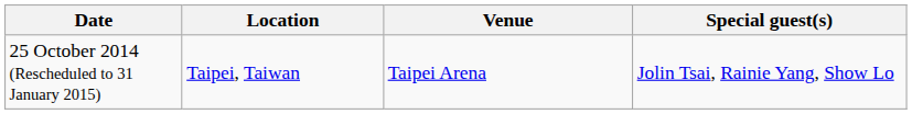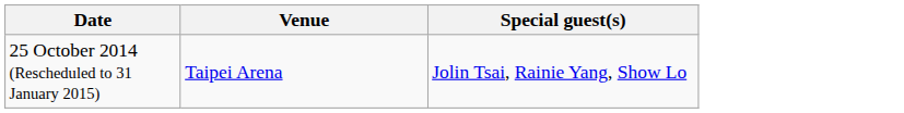- column: Location | Taipei, Taiwan
